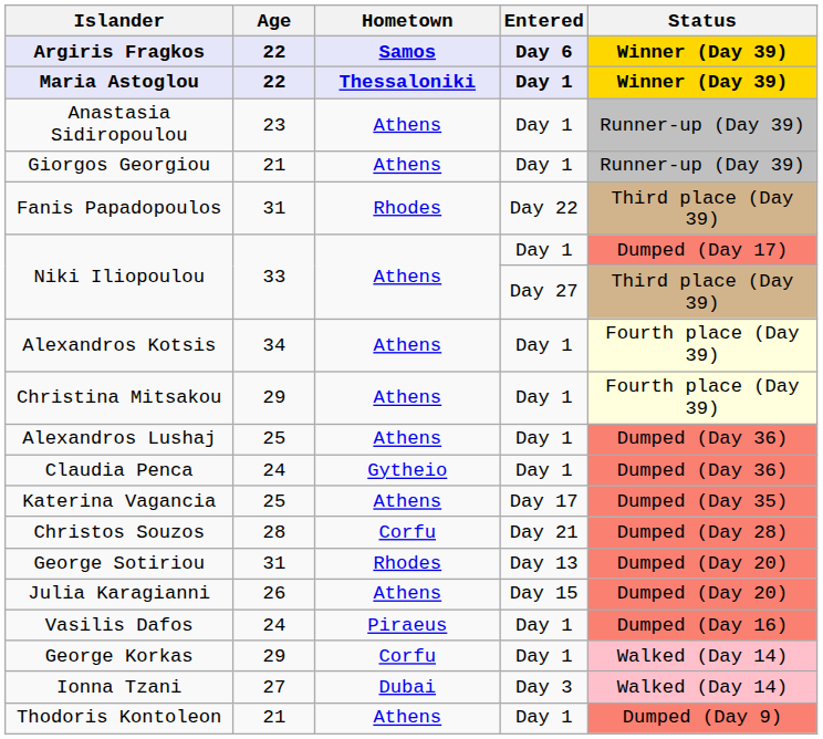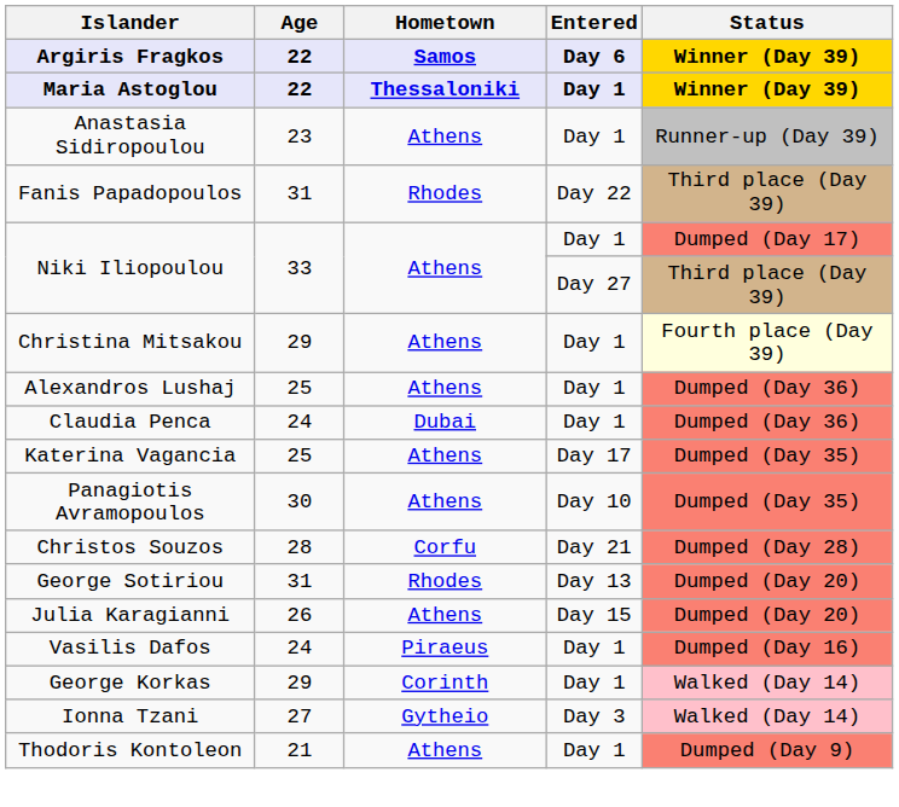- row: Giorgos Georgiou | 21 | Athens | Day 1 | Runner-up (Day 39)
- row: Alexandros Kotsis | 34 | Athens | Day 1 | Fourth place (Day 39)
Claudia Penca | Hometown: Gytheio -> Dubai
+ row: Panagiotis Avramopoulos | 30 | Athens | Day 10 | Dumped (Day 35)
George Korkas | Hometown: Corfu -> Corinth
Ionna Tzani | Hometown: Dubai -> Gytheio
